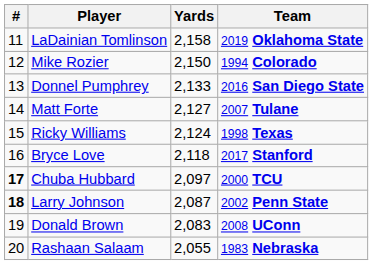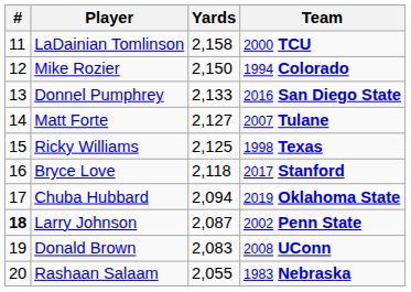LaDainian Tomlinson | Team: 2019 Oklahoma State -> 2000 TCU
Ricky Williams | Yards: 2,124 -> 2,125
Chuba Hubbard | #: bold -> normal
Chuba Hubbard | Yards: 2,097 -> 2,094
Chuba Hubbard | Team: 2000 TCU -> 2019 Oklahoma State
